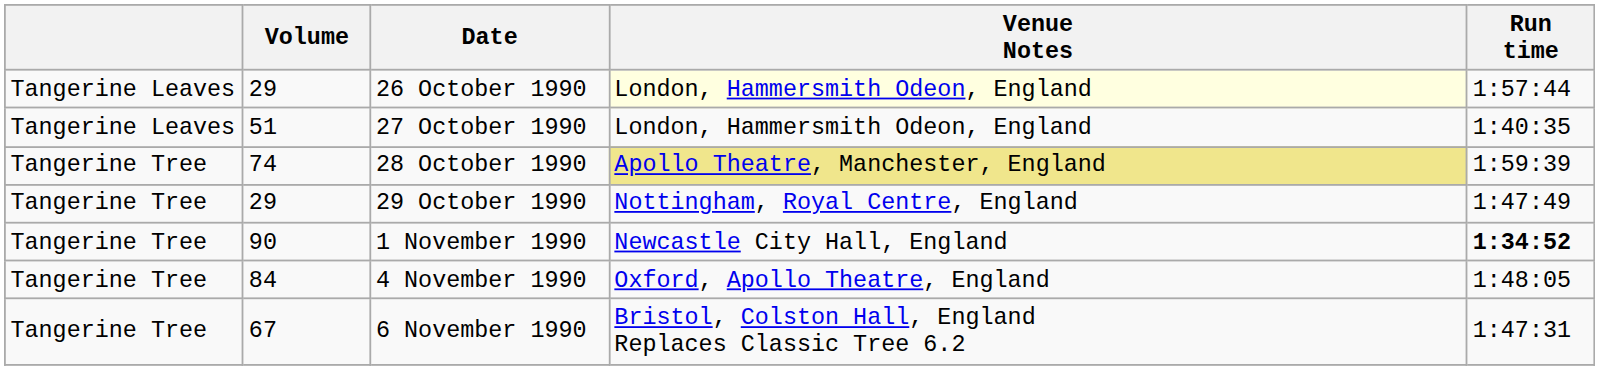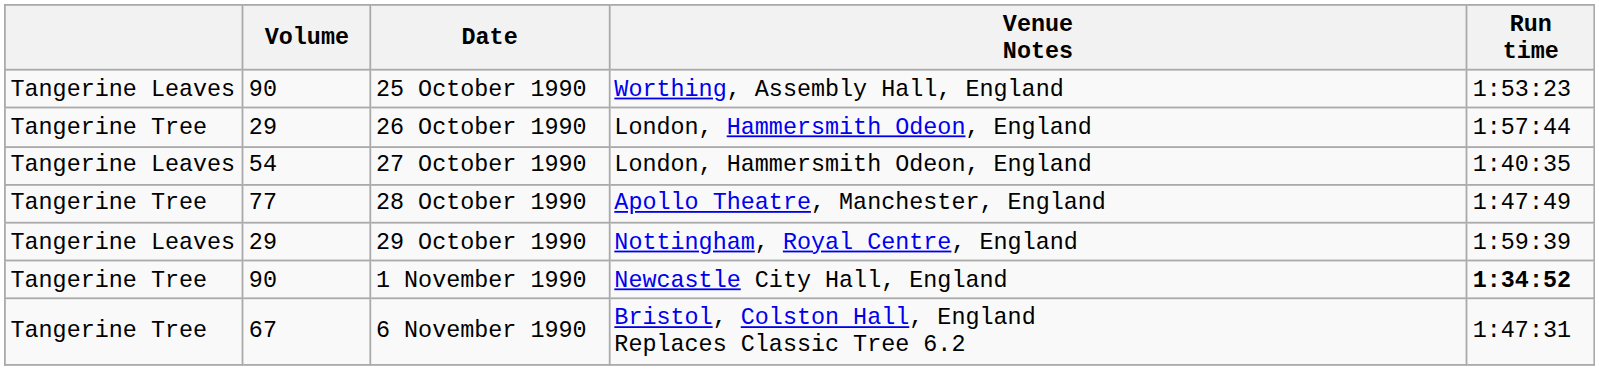+ row: Tangerine Leaves | 90 | 25 October 1990 | Worthing, Assembly Hall, England | 1:53:23
26 October 1990 | column 1: Tangerine Leaves -> Tangerine Tree
26 October 1990 | Venue Notes: lightyellow background -> no background
27 October 1990 | Volume: 51 -> 54
28 October 1990 | Volume: 74 -> 77
28 October 1990 | Venue Notes: khaki background -> no background
28 October 1990 | Run time: 1:59:39 -> 1:47:49
29 October 1990 | column 1: Tangerine Tree -> Tangerine Leaves
29 October 1990 | Run time: 1:47:49 -> 1:59:39
- row: Tangerine Tree | 84 | 4 November 1990 | Oxford, Apollo Theatre, England | 1:48:05
